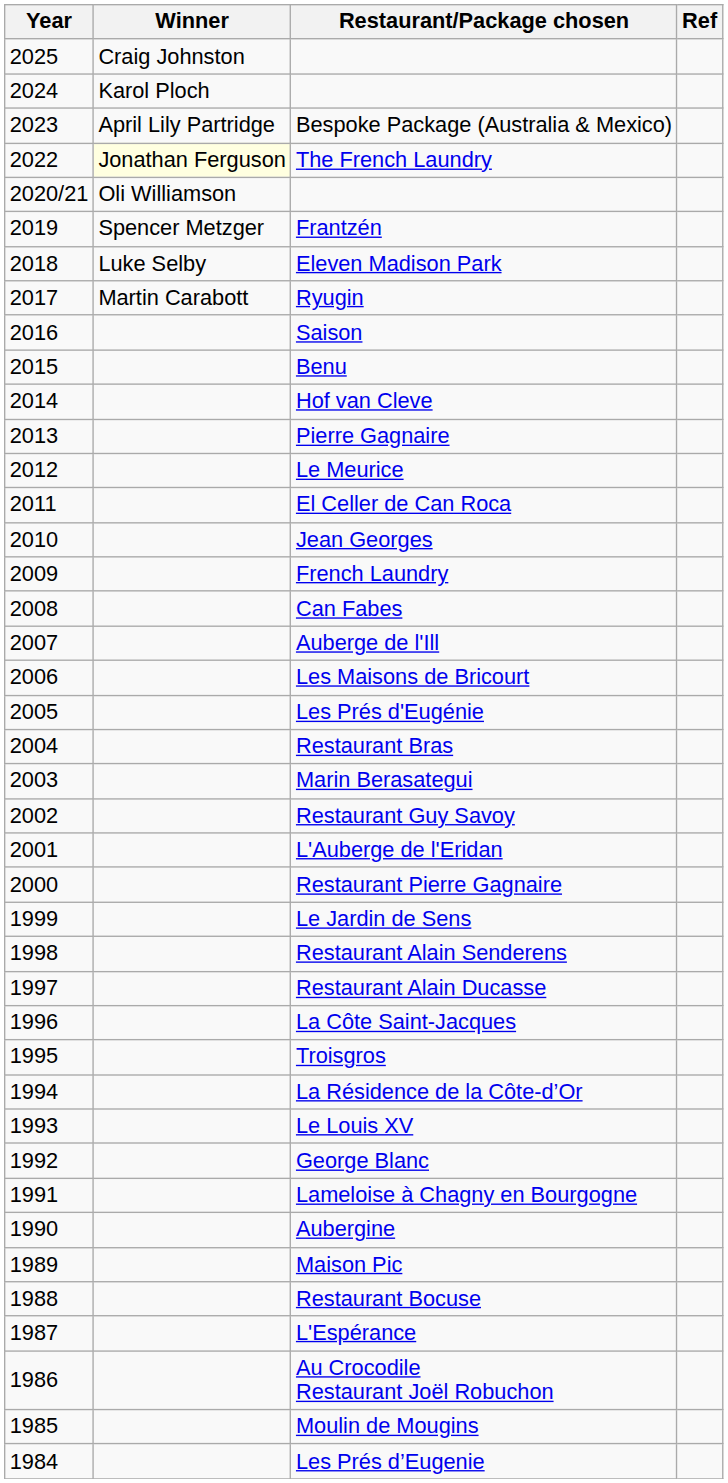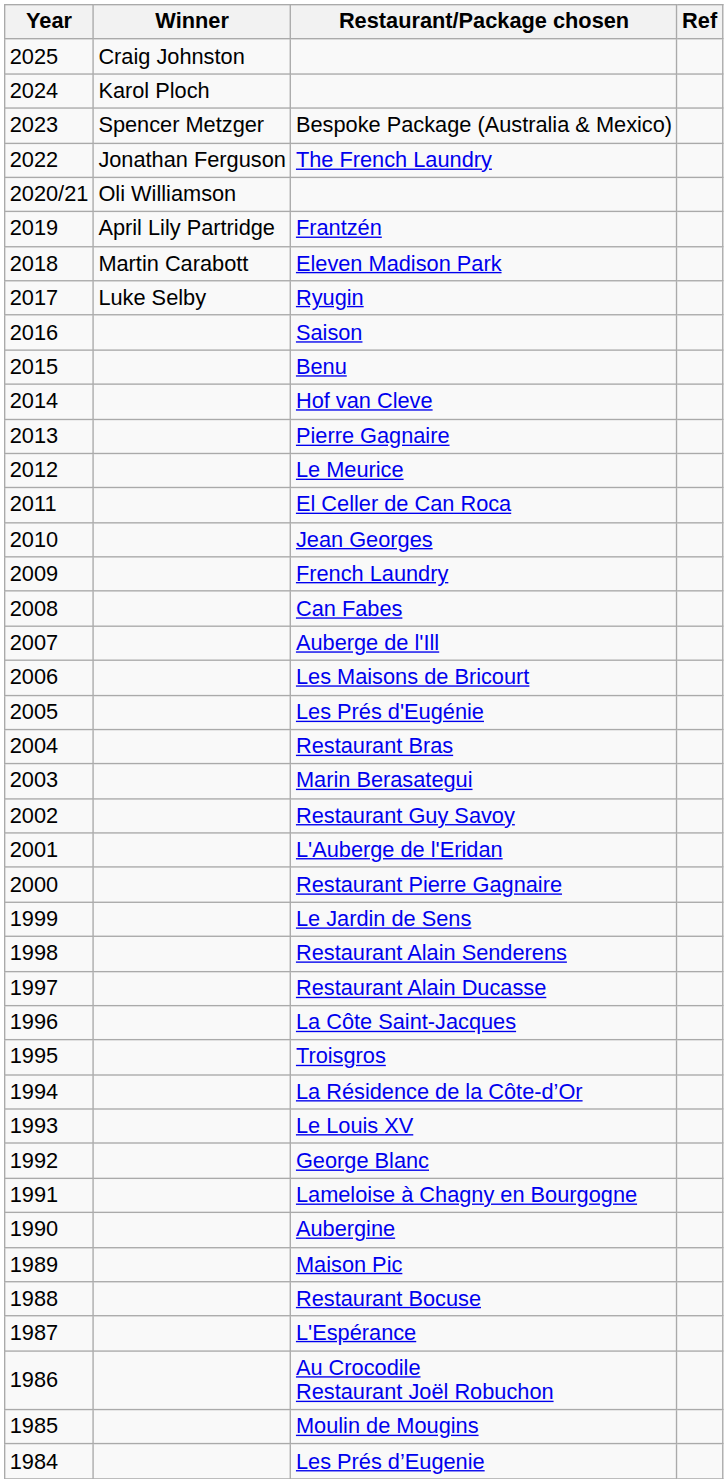Bespoke Package (Australia & Mexico) | Winner: April Lily Partridge -> Spencer Metzger
The French Laundry | Winner: lightyellow background -> no background
Frantzén | Winner: Spencer Metzger -> April Lily Partridge
Eleven Madison Park | Winner: Luke Selby -> Martin Carabott
Ryugin | Winner: Martin Carabott -> Luke Selby
